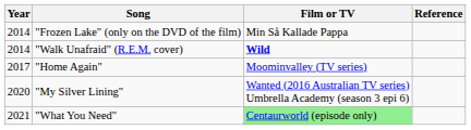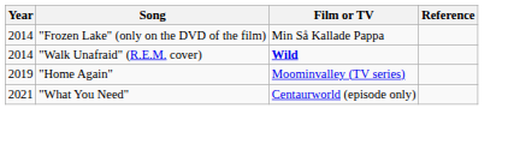"Home Again" | Year: 2017 -> 2019
- row: 2020 | "My Silver Lining" | Wanted (2016 Australian TV series) Umbrella Academy (season 3 epi 6)
"What You Need" | Film or TV: lightgreen background -> no background
